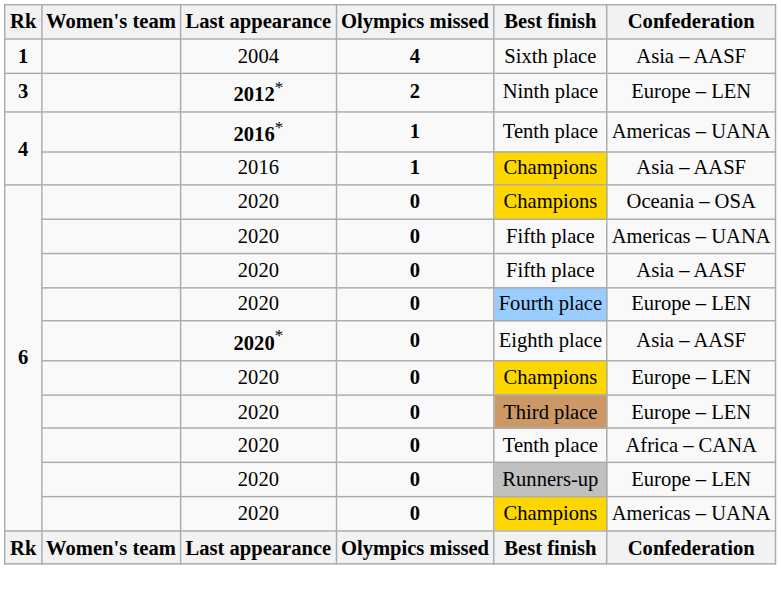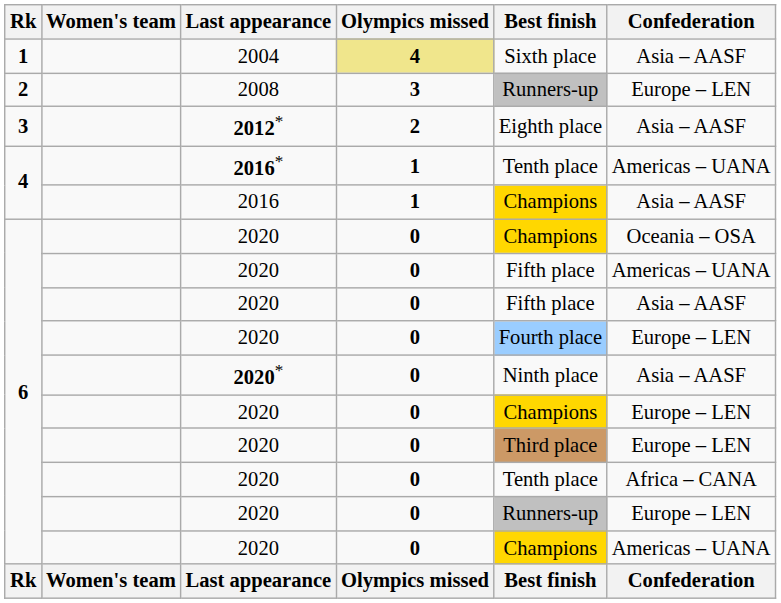2004 | Olympics missed: no background -> khaki background
+ row: 2 | 2008 | 3 | Runners-up | Europe – LEN
2012* | Best finish: Ninth place -> Eighth place
2012* | Confederation: Europe – LEN -> Asia – AASF
2020* | Best finish: Eighth place -> Ninth place
